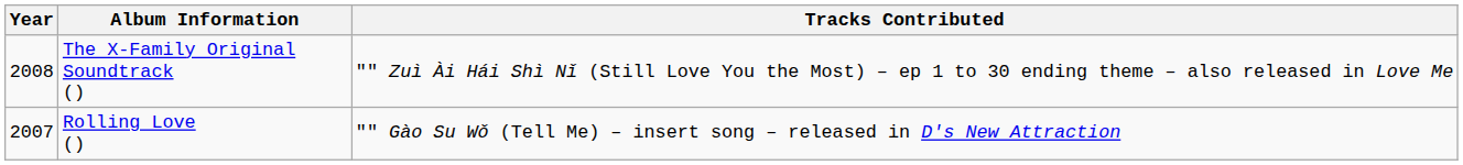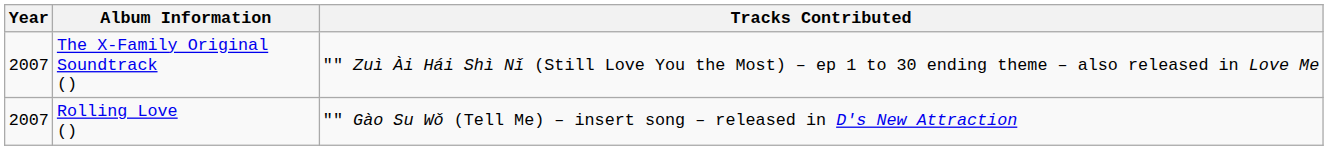The X-Family Original Soundtrack () | Year: 2008 -> 2007
